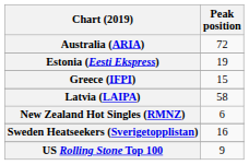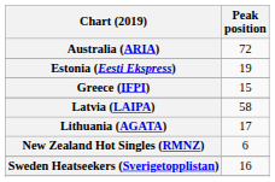+ row: Lithuania (AGATA) | 17
- row: US Rolling Stone Top 100 | 9
